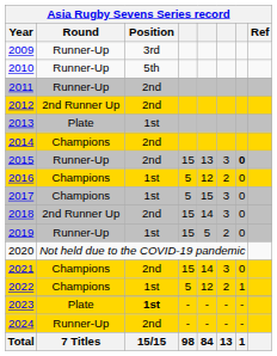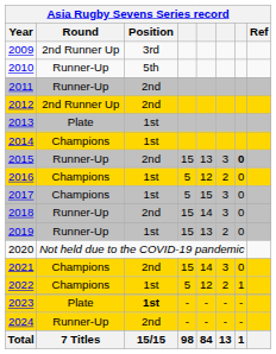2009 | Round: Runner-Up -> 2nd Runner Up
2014 | Position: 2nd -> 1st
2018 | Round: 2nd Runner Up -> Runner-Up
2019 | column 5: 5 -> 13
